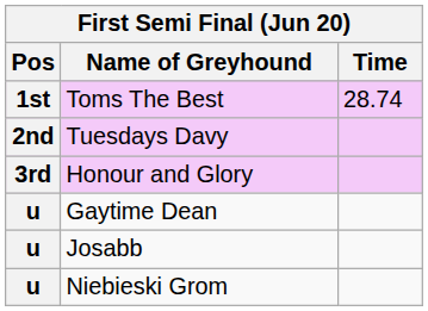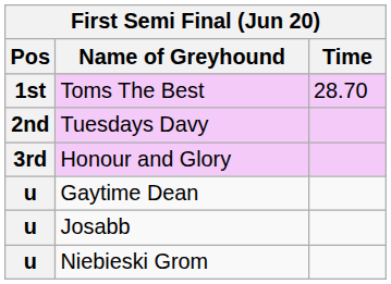Toms The Best | Time: 28.74 -> 28.70
